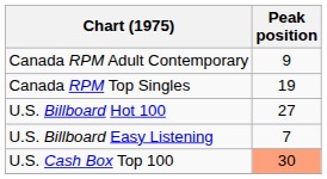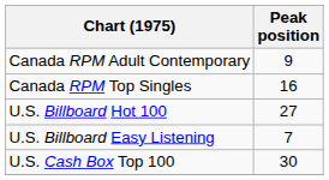Canada RPM Top Singles | Peak position: 19 -> 16
U.S. Cash Box Top 100 | Peak position: lightsalmon background -> no background
